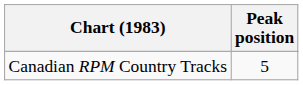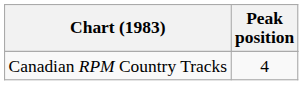Canadian RPM Country Tracks | Peak position: 5 -> 4
